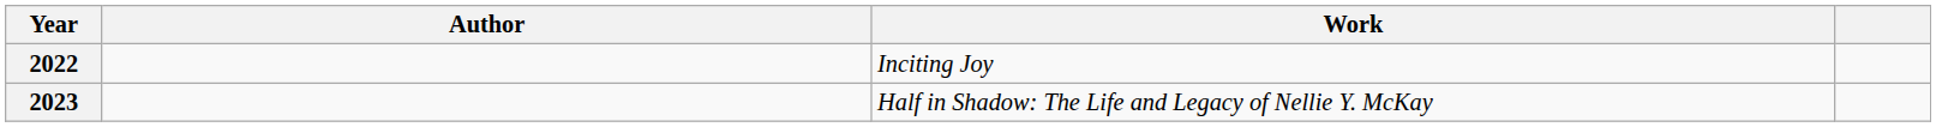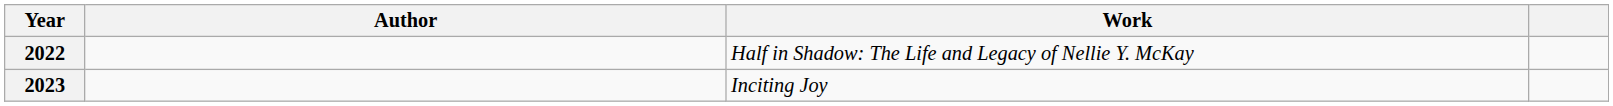2022 | Work: Inciting Joy -> Half in Shadow: The Life and Legacy of Nellie Y. McKay
2023 | Work: Half in Shadow: The Life and Legacy of Nellie Y. McKay -> Inciting Joy
